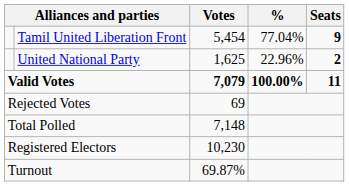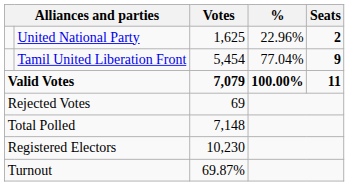rows swapped: Tamil United Liberation Front <-> United National Party
